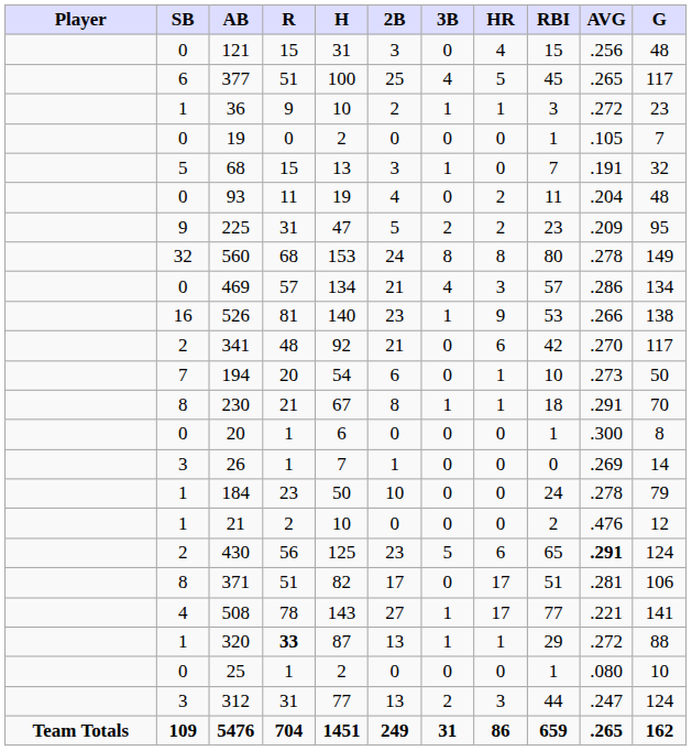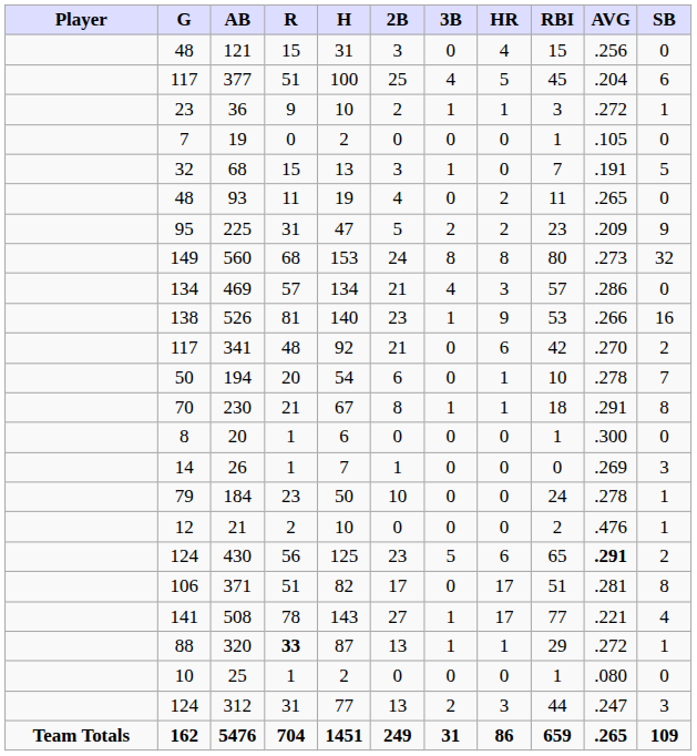columns swapped: G <-> SB
377 | AVG: .265 -> .204
93 | AVG: .204 -> .265
560 | AVG: .278 -> .273
194 | AVG: .273 -> .278
